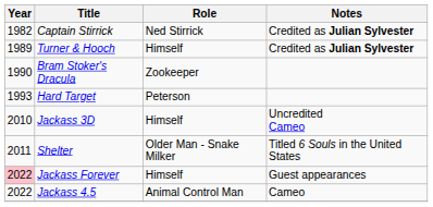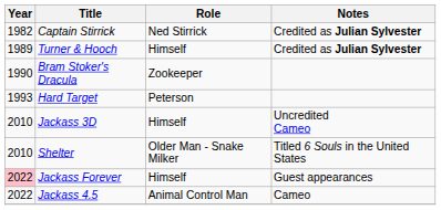Shelter | Year: 2011 -> 2010
